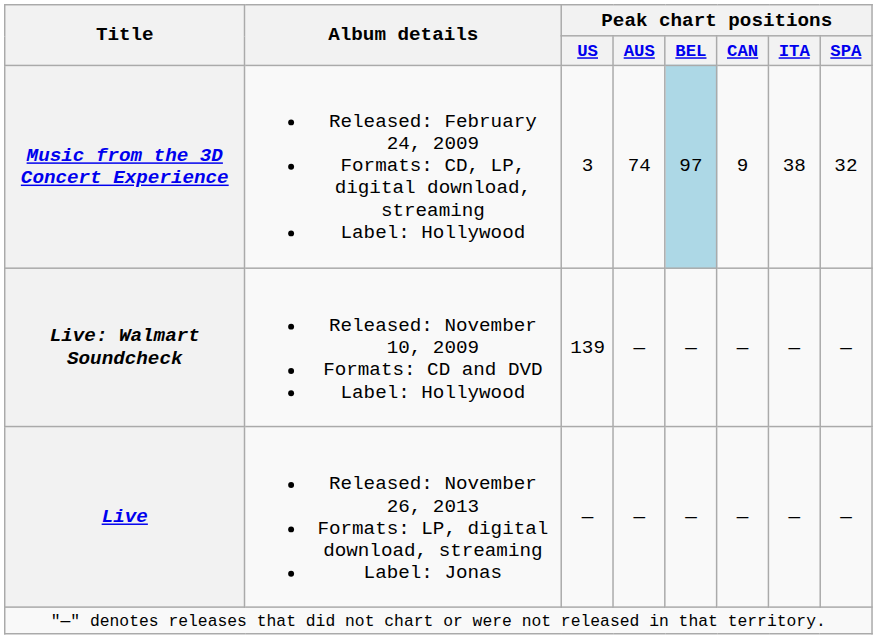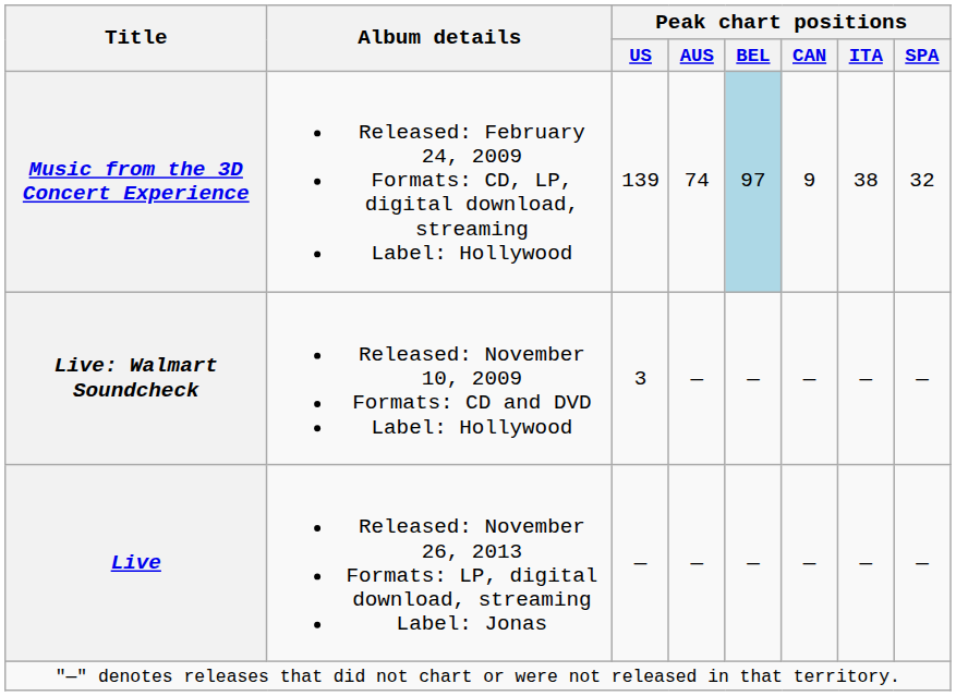Music from the 3D Concert Experience | Peak chart positions / US: 3 -> 139
Live: Walmart Soundcheck | Peak chart positions / US: 139 -> 3
